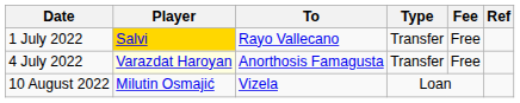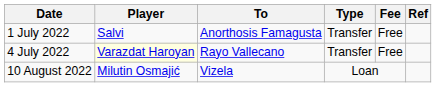1 July 2022 | Player: gold background -> no background
1 July 2022 | To: Rayo Vallecano -> Anorthosis Famagusta
4 July 2022 | To: Anorthosis Famagusta -> Rayo Vallecano
